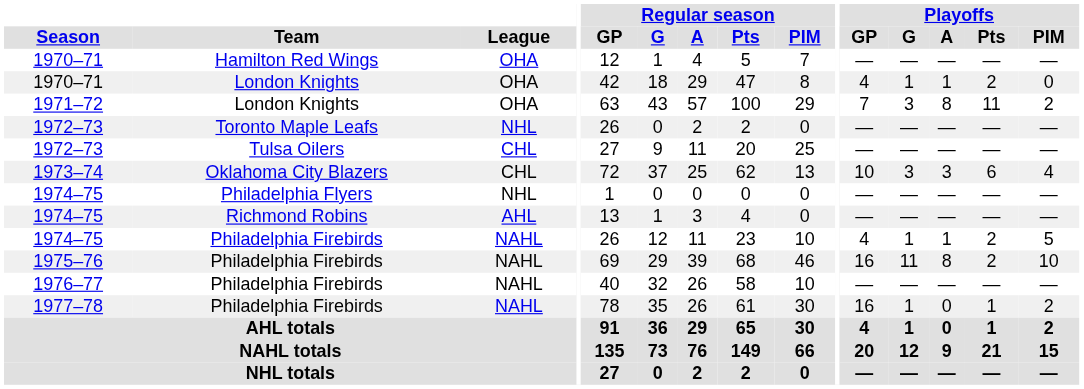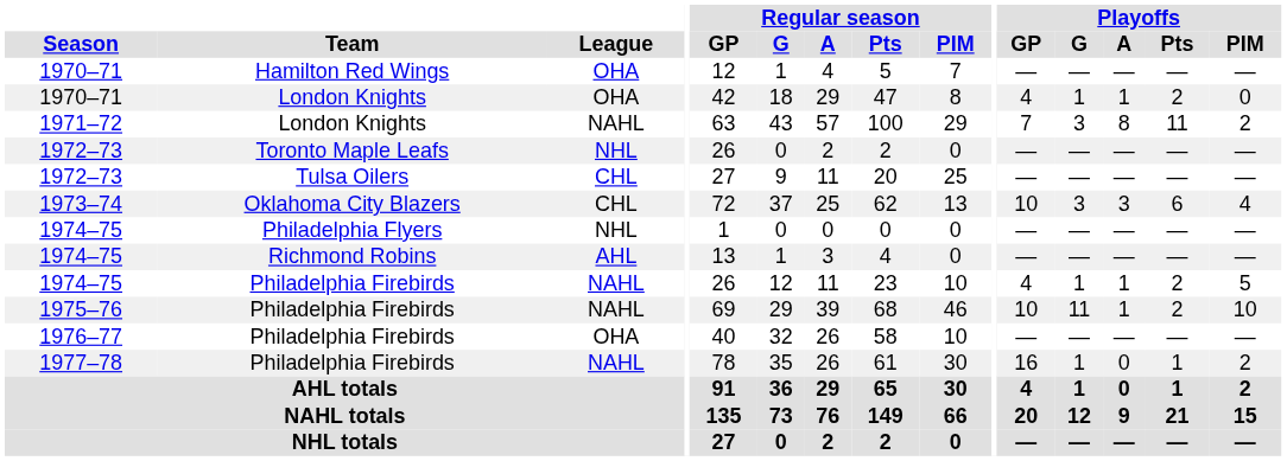1971–72 | League: OHA -> NAHL
1975–76 | Playoffs / GP: 16 -> 10
1975–76 | Playoffs / A: 8 -> 1
1976–77 | League: NAHL -> OHA
